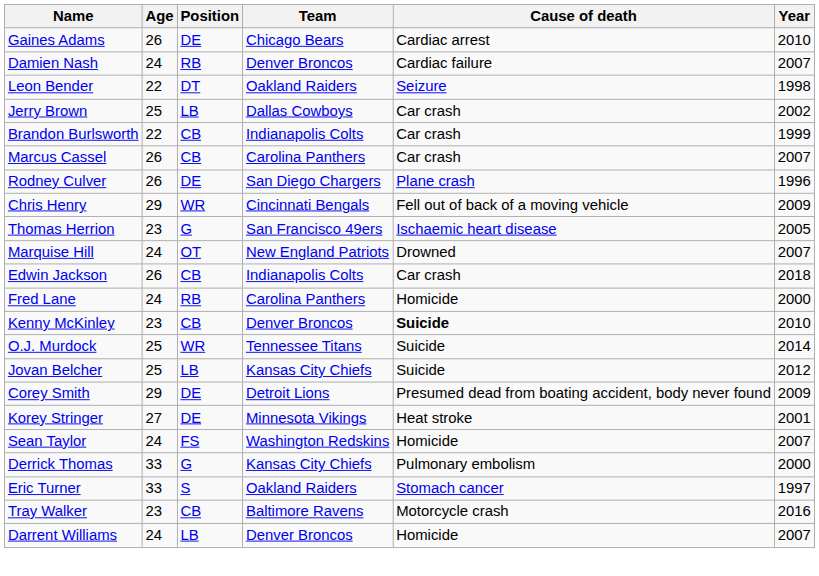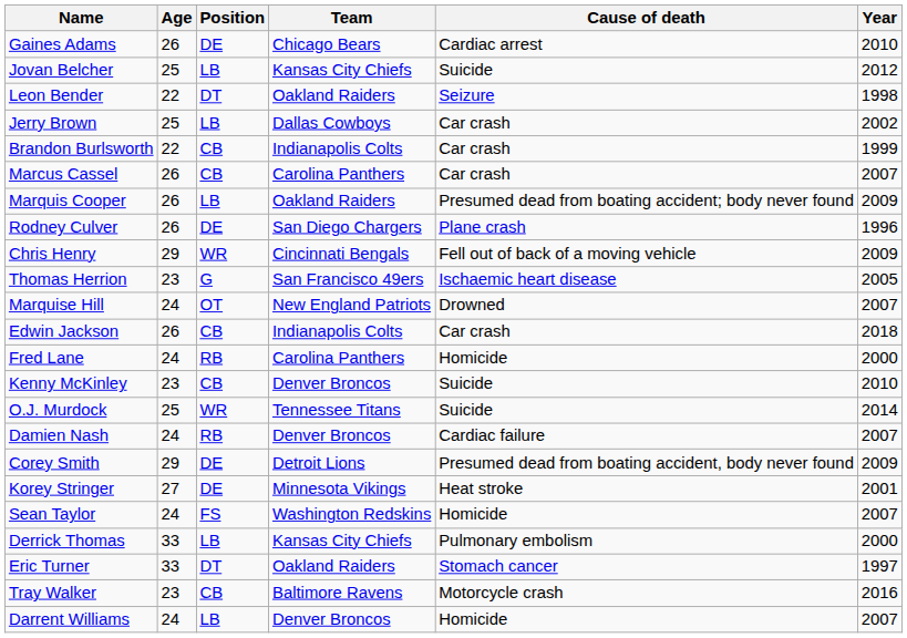rows swapped: Jovan Belcher <-> Damien Nash
+ row: Marquis Cooper | 26 | LB | Oakland Raiders | Presumed dead from boating accident; body never found | 2009
Kenny McKinley | Cause of death: bold -> normal
Derrick Thomas | Position: G -> LB
Eric Turner | Position: S -> DT
